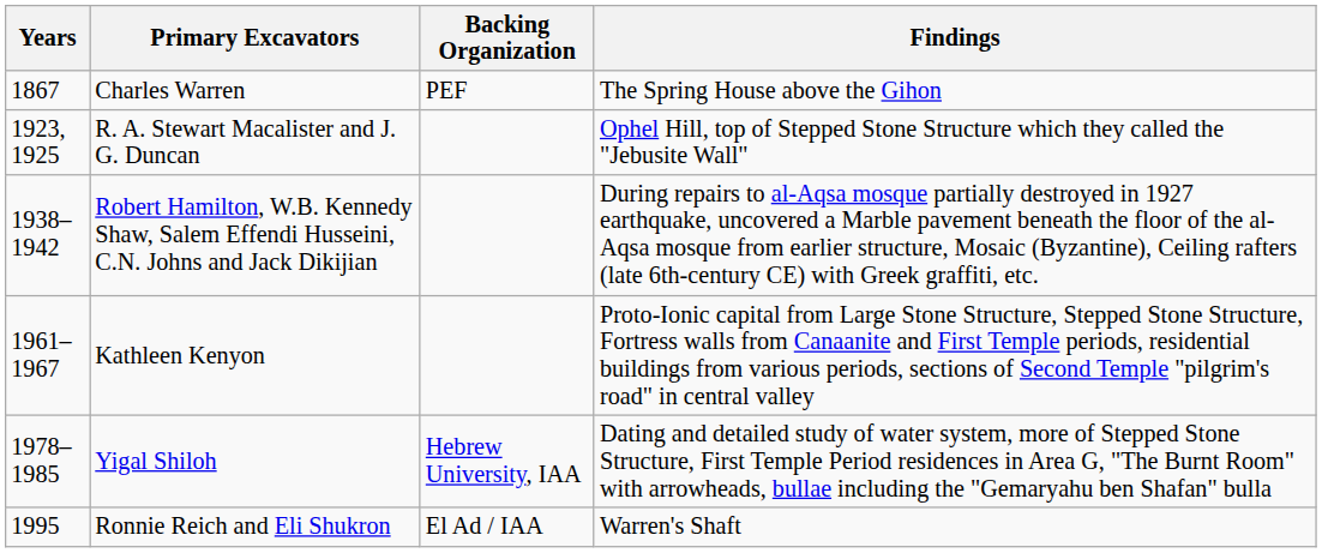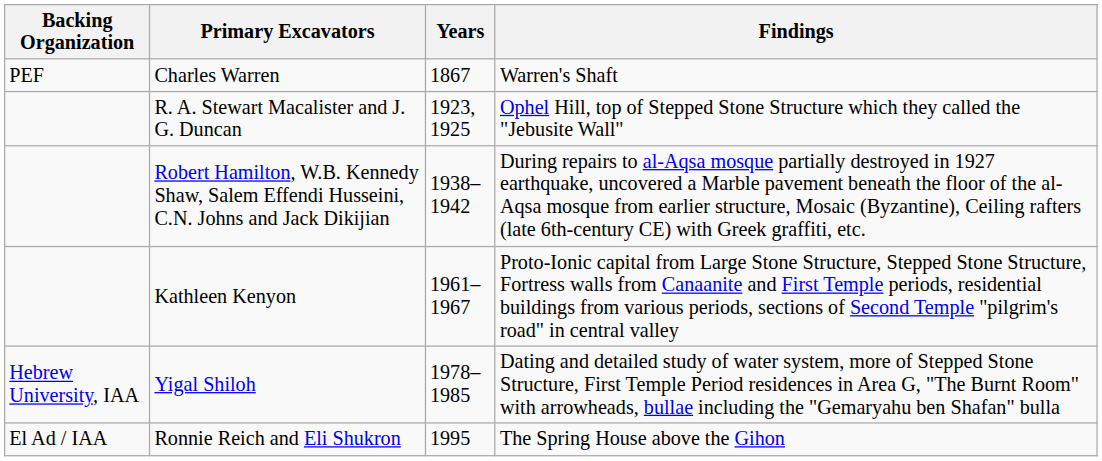columns swapped: Years <-> Backing Organization
Charles Warren | Findings: The Spring House above the Gihon -> Warren's Shaft
Ronnie Reich and Eli Shukron | Findings: Warren's Shaft -> The Spring House above the Gihon
